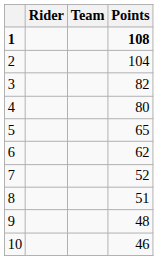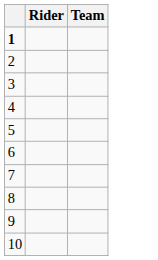- column: Points | 108 | 104 | 82 | 80 | 65 | 62 | 52 | 51 | 48 | 46
